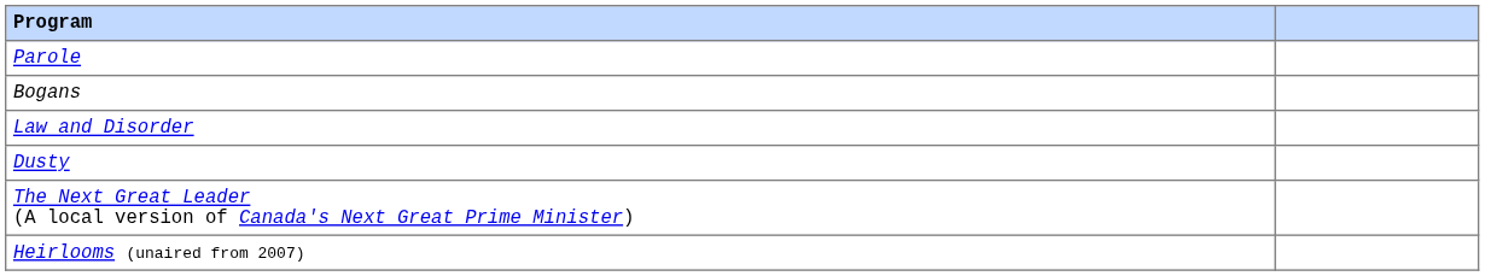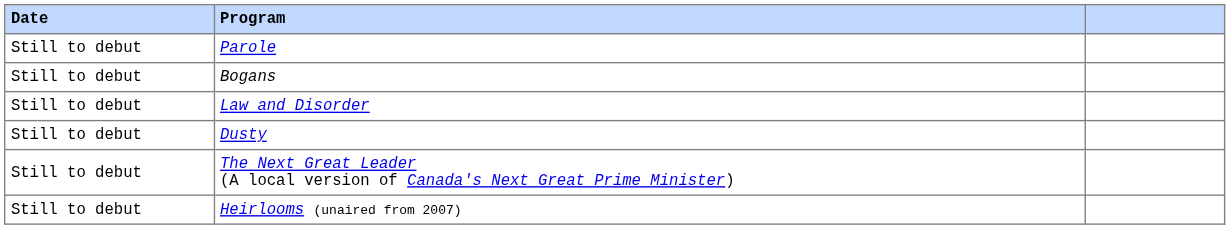+ column: Date | Still to debut | Still to debut | Still to debut | Still to debut | Still to debut | Still to debut
